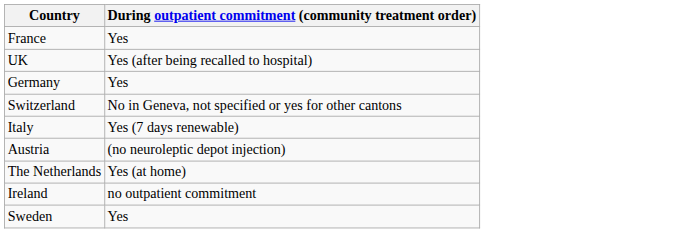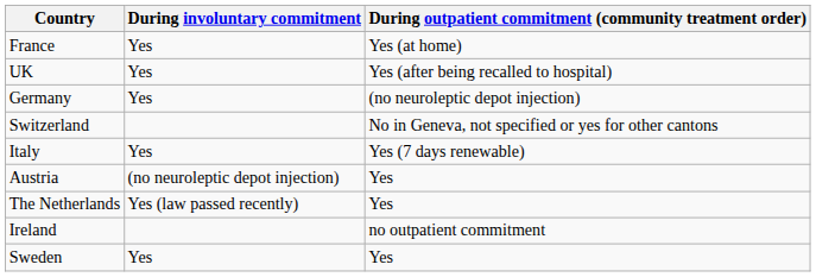+ column: During involuntary commitment | Yes | Yes | Yes | Yes | (no neuroleptic depot injection) | Yes (law passed recently) | Yes
France | During outpatient commitment (community treatment order): Yes -> Yes (at home)
Germany | During outpatient commitment (community treatment order): Yes -> (no neuroleptic depot injection)
Austria | During outpatient commitment (community treatment order): (no neuroleptic depot injection) -> Yes
The Netherlands | During outpatient commitment (community treatment order): Yes (at home) -> Yes
